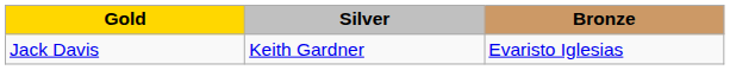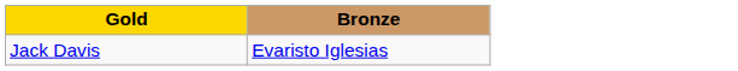- column: Silver | Keith Gardner
